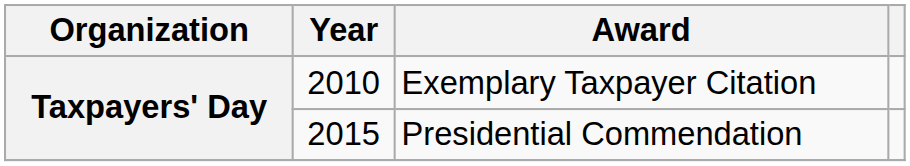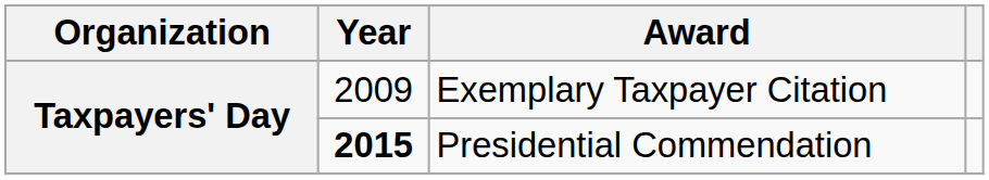Exemplary Taxpayer Citation | Year: 2010 -> 2009
Presidential Commendation | Year: normal -> bold
